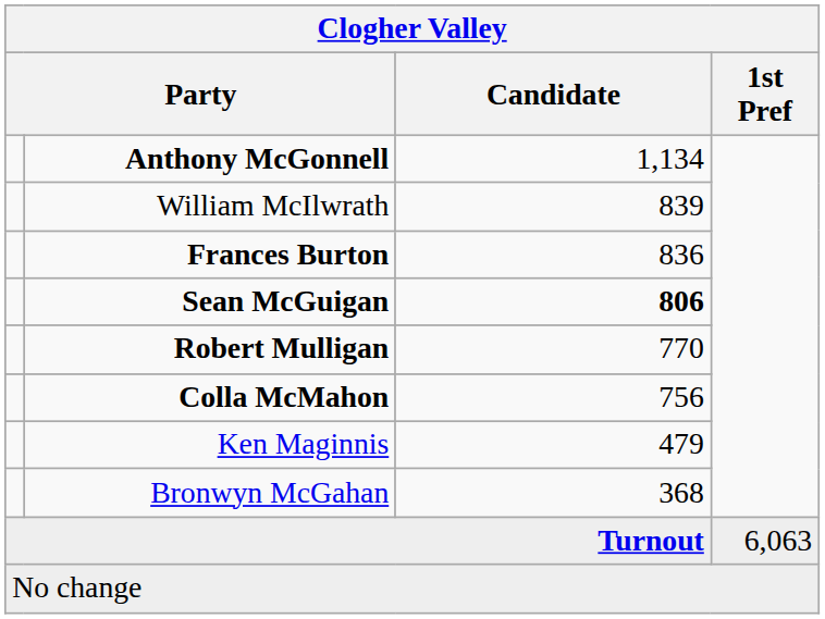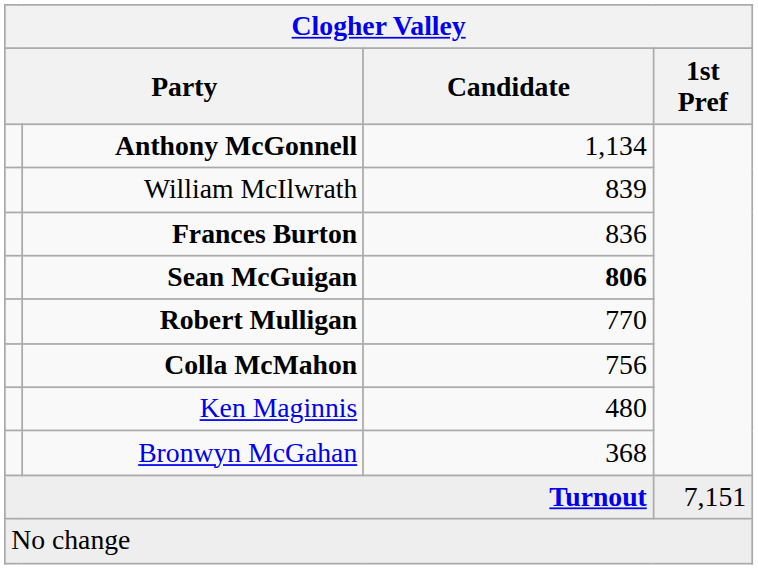Ken Maginnis | Candidate: 479 -> 480
Turnout | 1st Pref: 6,063 -> 7,151
